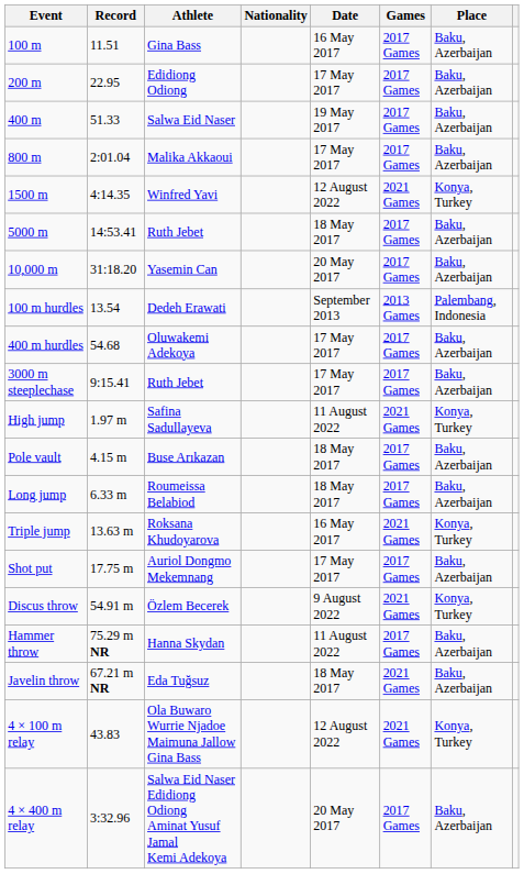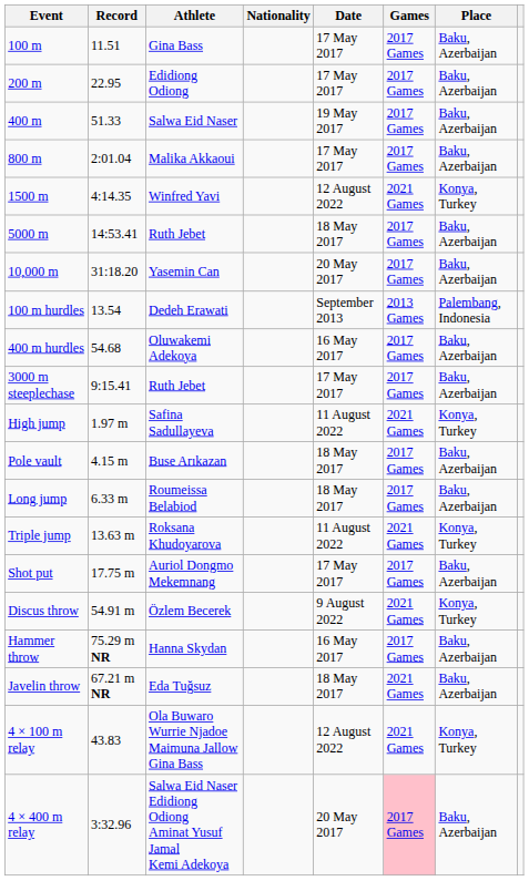100 m | Date: 16 May 2017 -> 17 May 2017
400 m hurdles | Date: 17 May 2017 -> 16 May 2017
Triple jump | Date: 16 May 2017 -> 11 August 2022
Hammer throw | Date: 11 August 2022 -> 16 May 2017
4 × 400 m relay | Games: no background -> pink background
